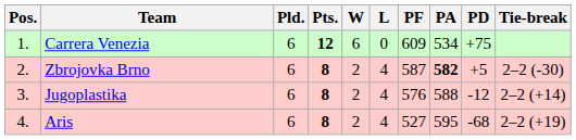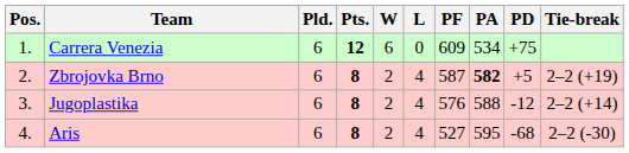Zbrojovka Brno | Tie-break: 2–2 (-30) -> 2–2 (+19)
Aris | Tie-break: 2–2 (+19) -> 2–2 (-30)
